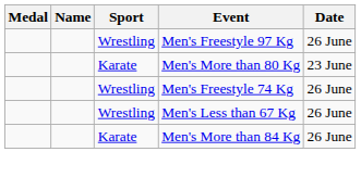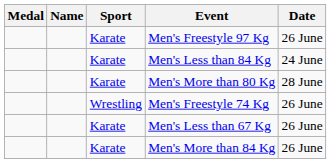Men's Freestyle 97 Kg | Sport: Wrestling -> Karate
+ row: Karate | Men's Less than 84 Kg | 24 June
Men's More than 80 Kg | Date: 23 June -> 28 June
Men's Less than 67 Kg | Sport: Wrestling -> Karate
